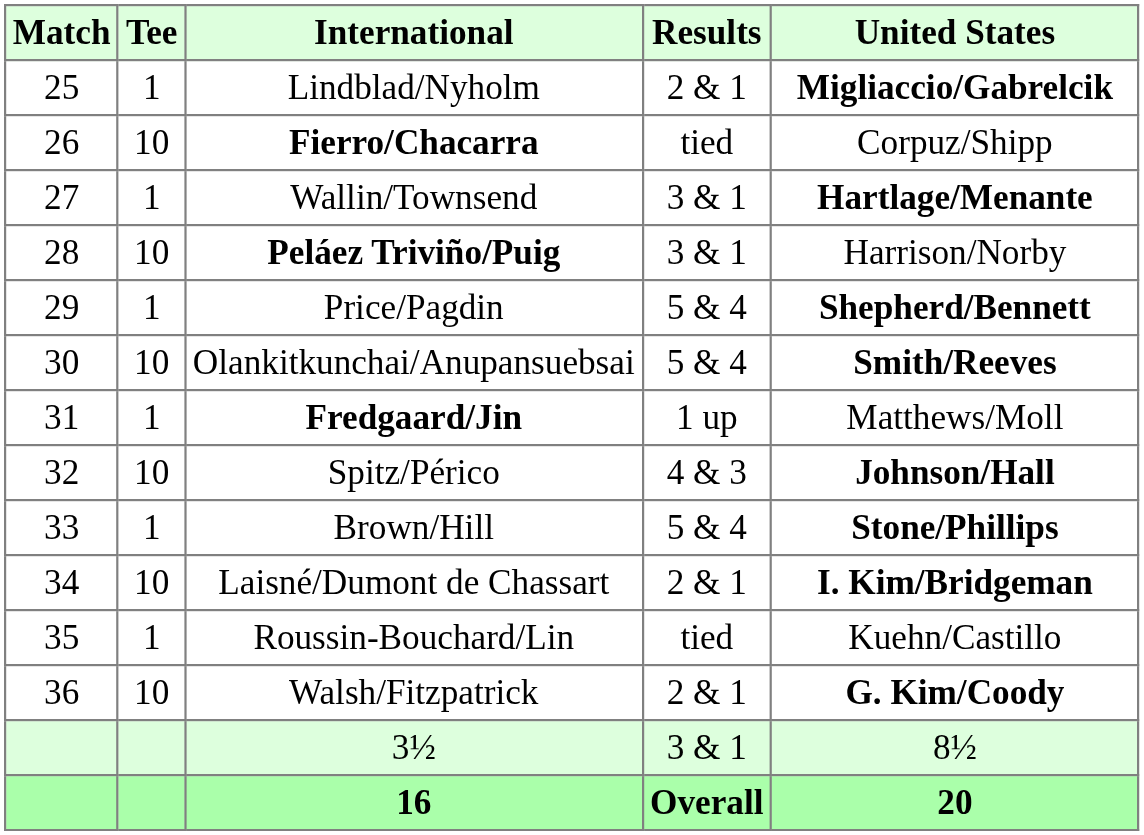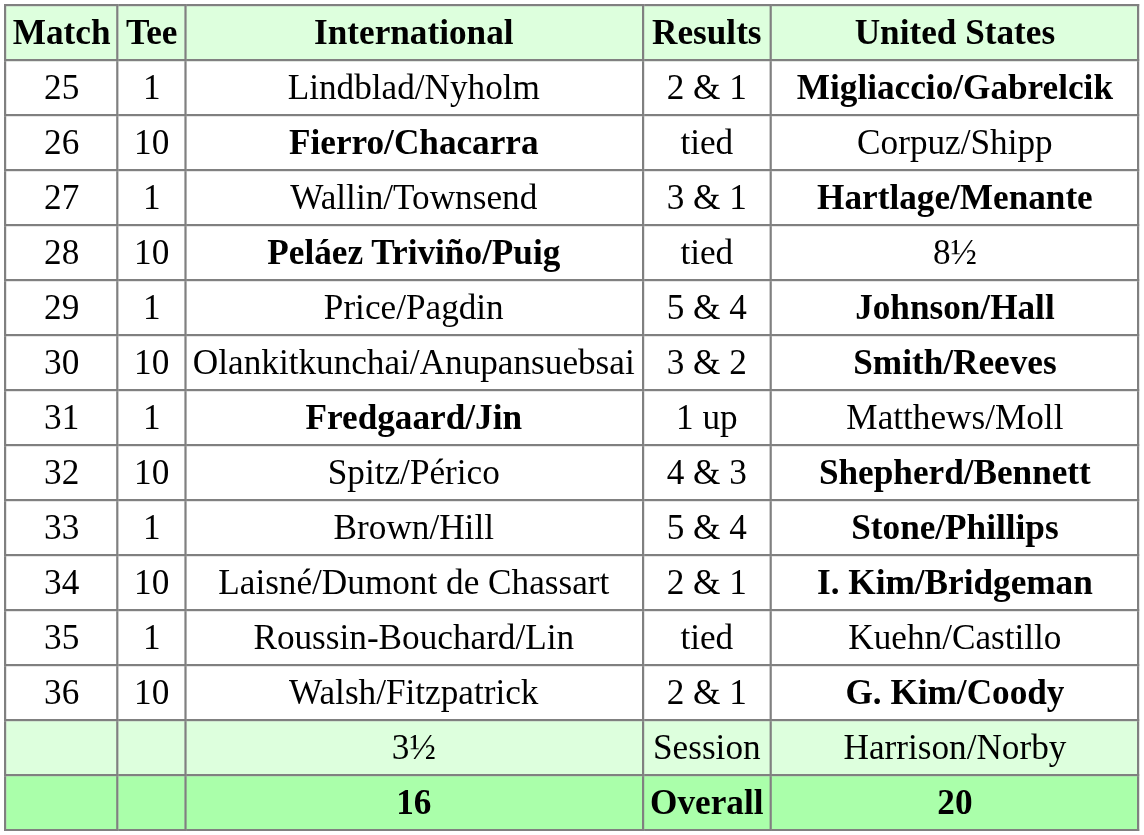Peláez Triviño/Puig | Results: 3 & 1 -> tied
Peláez Triviño/Puig | United States: Harrison/Norby -> 8½
Price/Pagdin | United States: Shepherd/Bennett -> Johnson/Hall
Olankitkunchai/Anupansuebsai | Results: 5 & 4 -> 3 & 2
Spitz/Périco | United States: Johnson/Hall -> Shepherd/Bennett
3½ | Results: 3 & 1 -> Session
3½ | United States: 8½ -> Harrison/Norby
